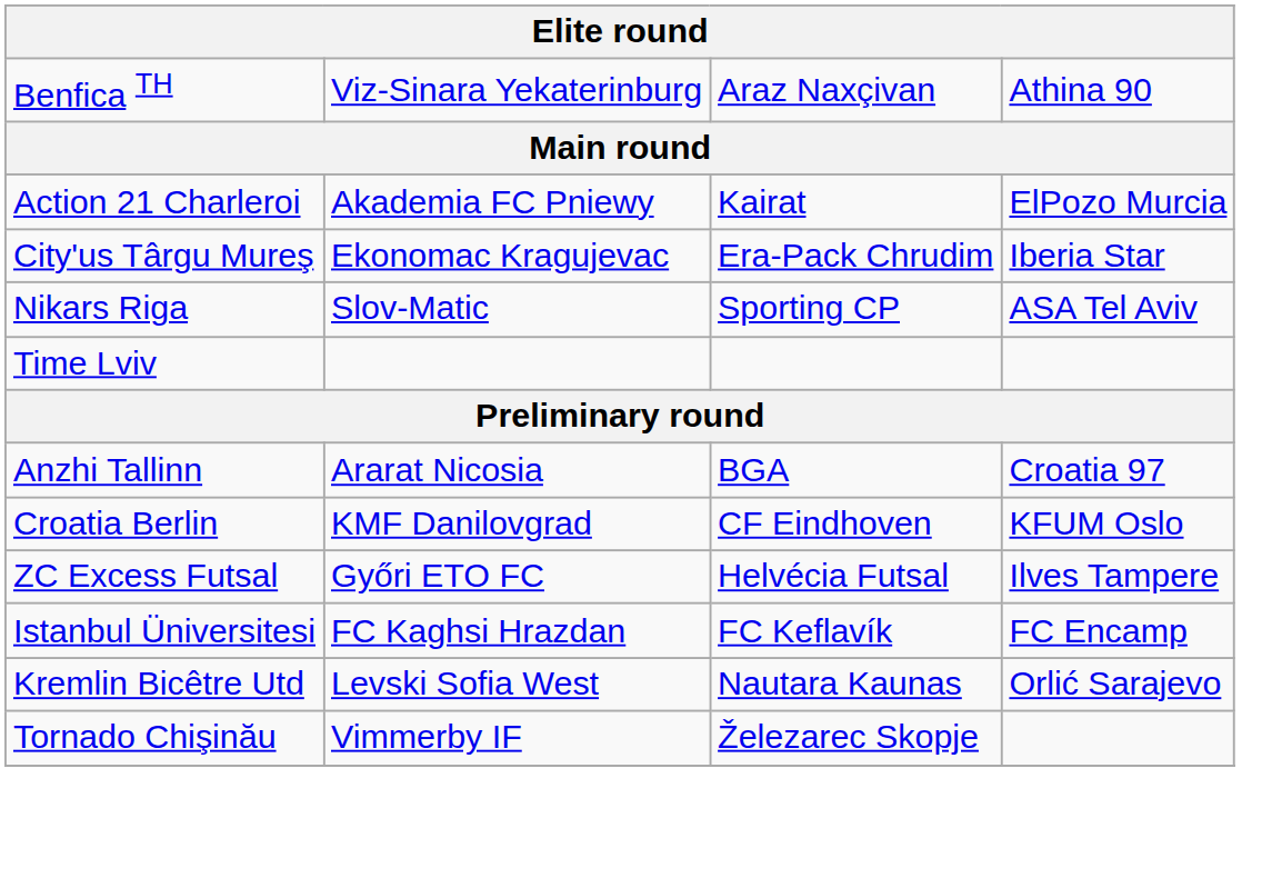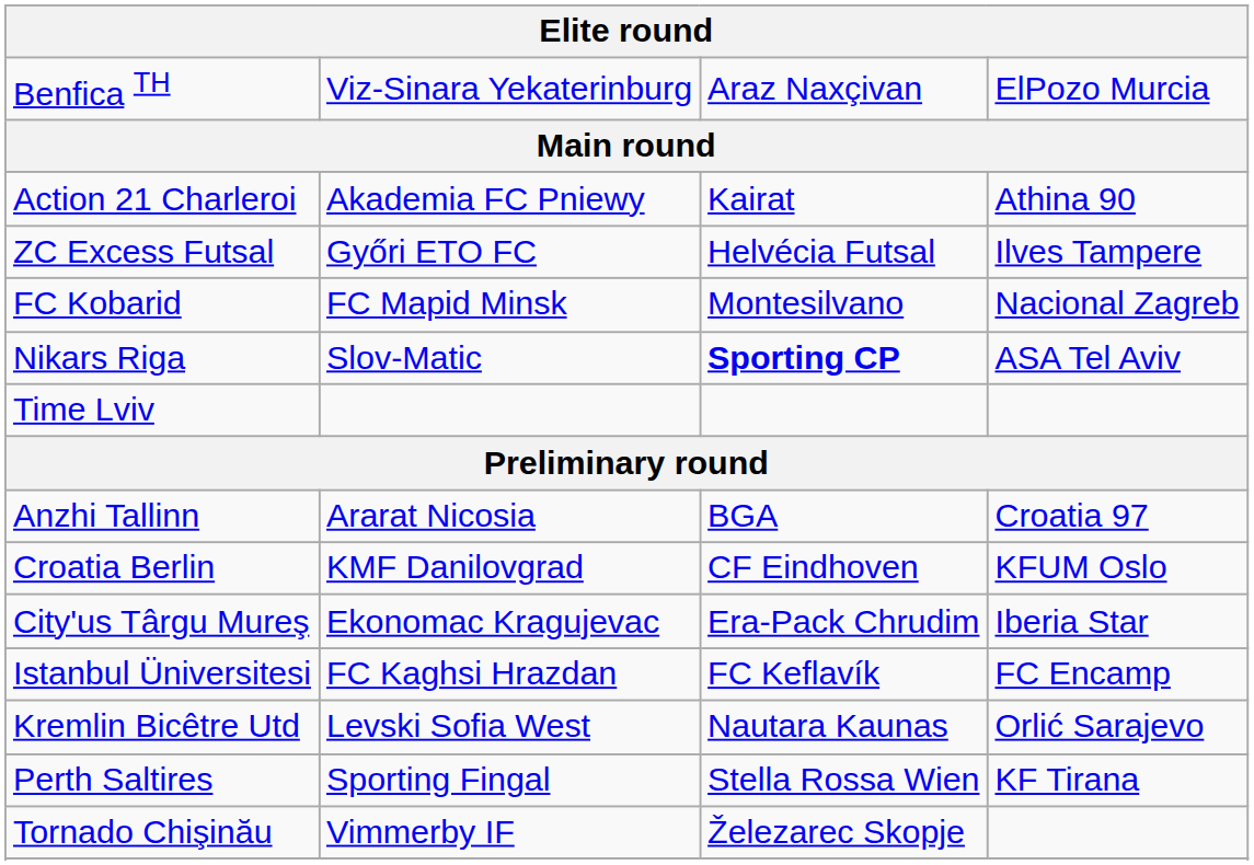Benfica TH | column 4: Athina 90 -> ElPozo Murcia
Action 21 Charleroi | column 4: ElPozo Murcia -> Athina 90
rows swapped: City'us Târgu Mureş <-> ZC Excess Futsal
+ row: FC Kobarid | FC Mapid Minsk | Montesilvano | Nacional Zagreb
Nikars Riga | column 3: normal -> bold
+ row: Perth Saltires | Sporting Fingal | Stella Rossa Wien | KF Tirana
